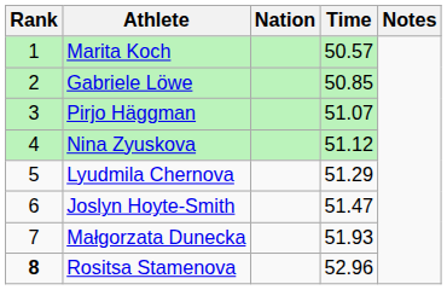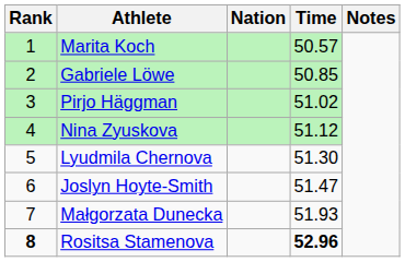Pirjo Häggman | Time: 51.07 -> 51.02
Lyudmila Chernova | Time: 51.29 -> 51.30
Rositsa Stamenova | Time: normal -> bold
